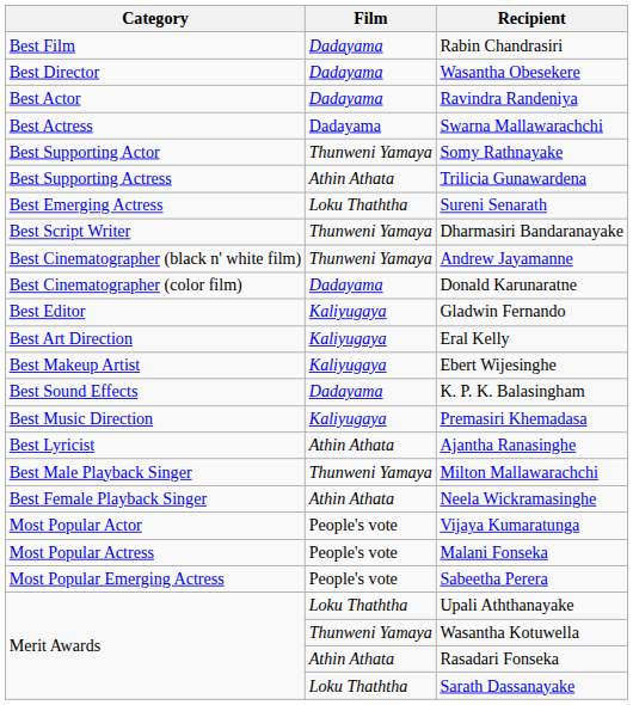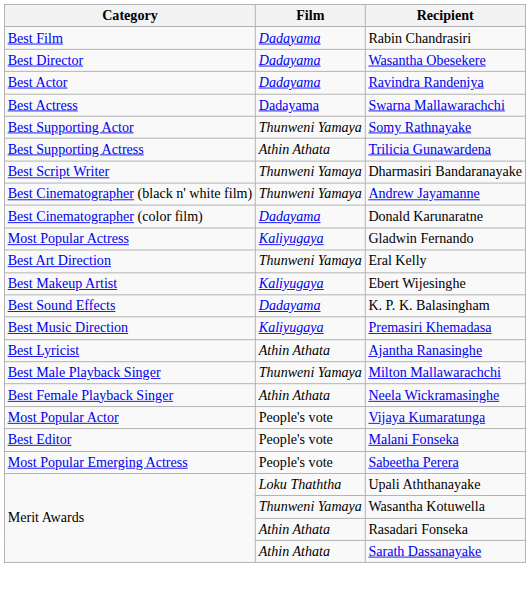- row: Best Emerging Actress | Loku Thaththa | Sureni Senarath
Gladwin Fernando | Category: Best Editor -> Most Popular Actress
Eral Kelly | Film: Kaliyugaya -> Thunweni Yamaya
Malani Fonseka | Category: Most Popular Actress -> Best Editor
Sarath Dassanayake | Film: Loku Thaththa -> Athin Athata
